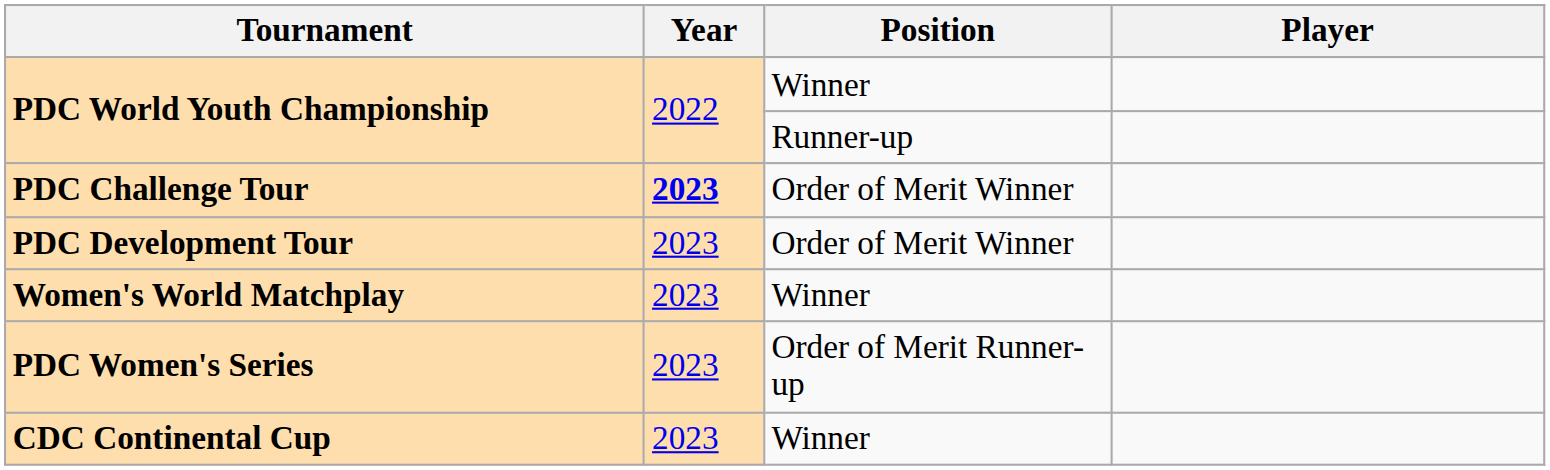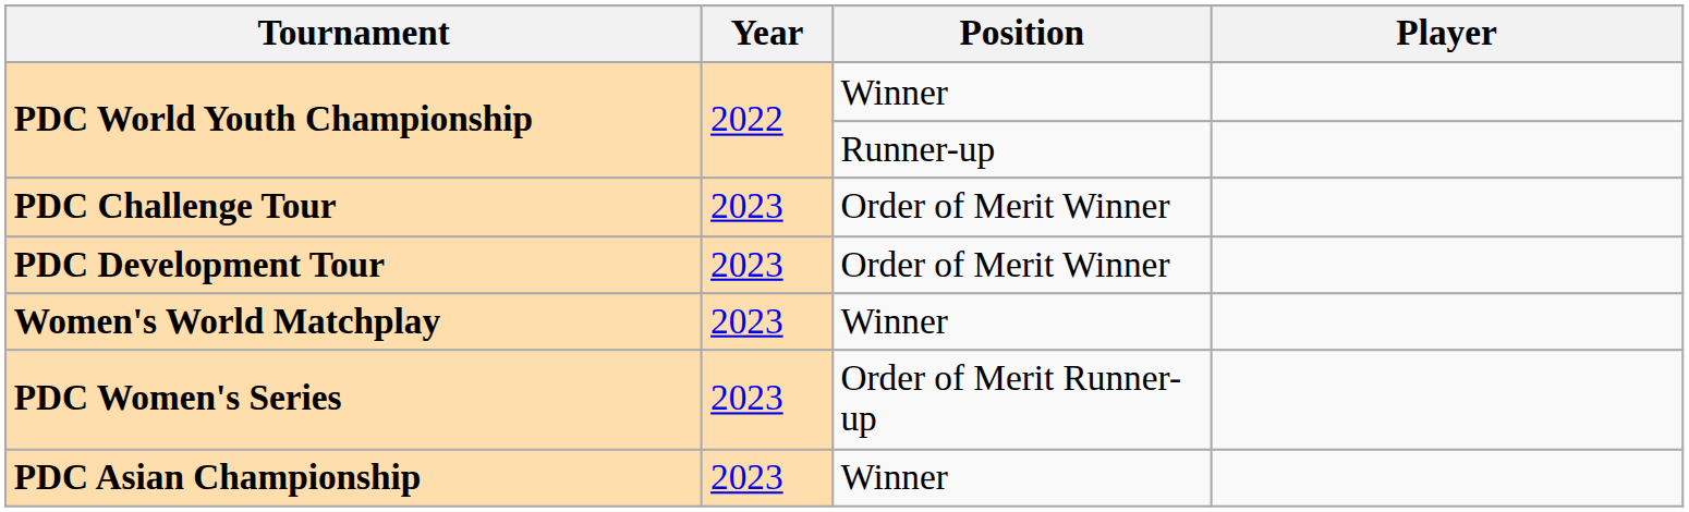PDC Challenge Tour | Year: bold -> normal
+ row: PDC Asian Championship | 2023 | Winner
- row: CDC Continental Cup | 2023 | Winner
